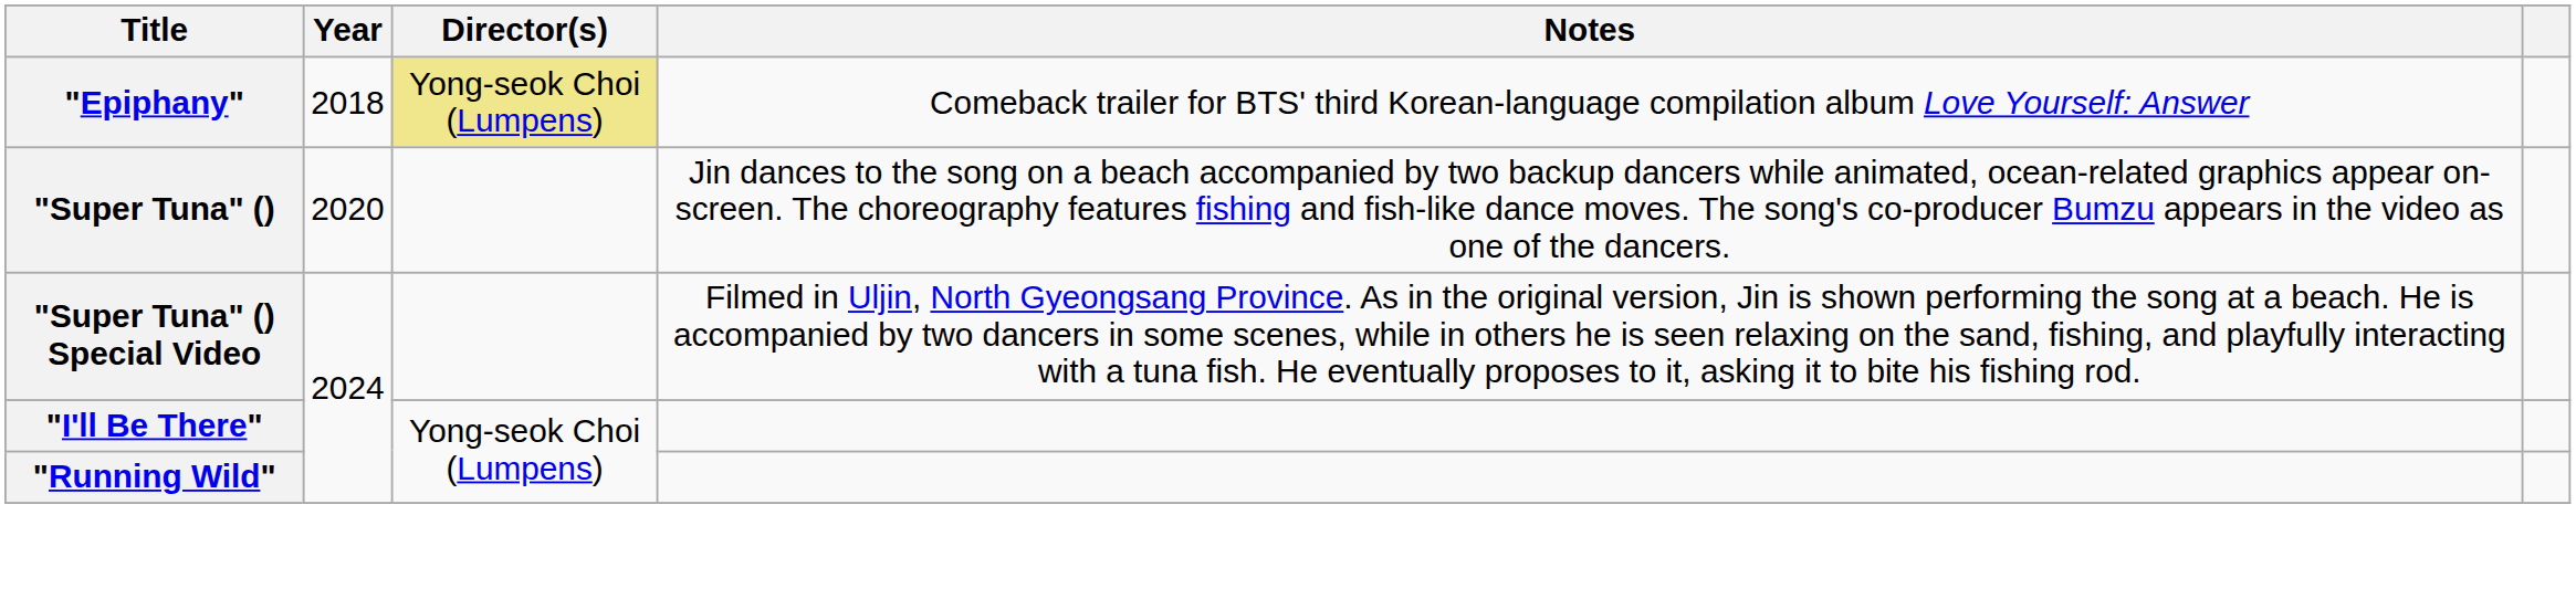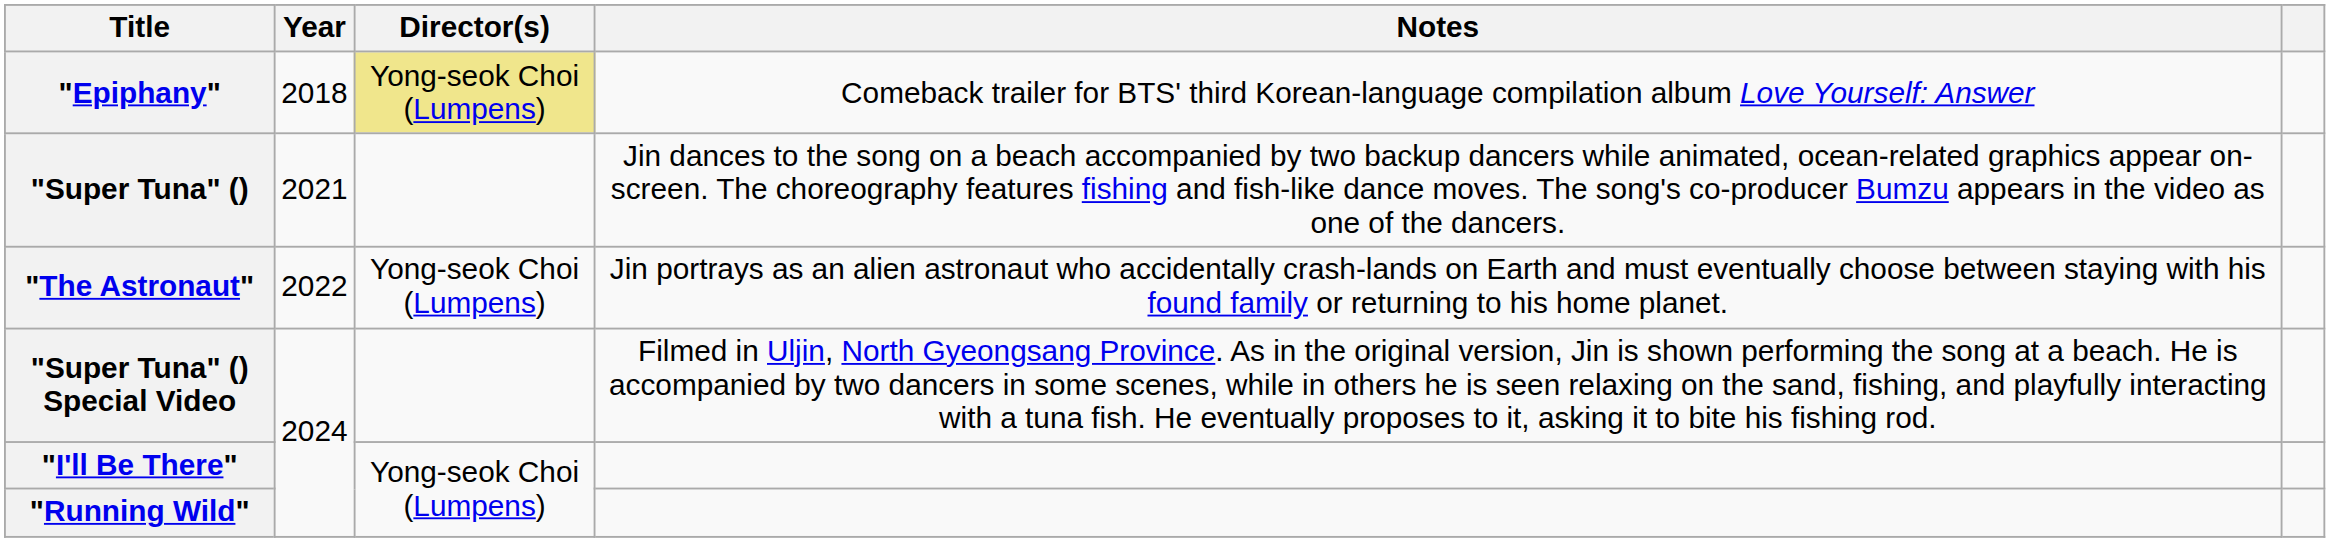"Super Tuna" () | Year: 2020 -> 2021
+ row: "The Astronaut" | 2022 | Yong-seok Choi (Lumpens) | Jin portrays as an alien astronaut who accidentally crash-lands on Earth and must eventually choose between staying with his found family or returning to his home planet.
